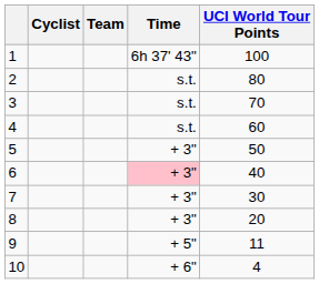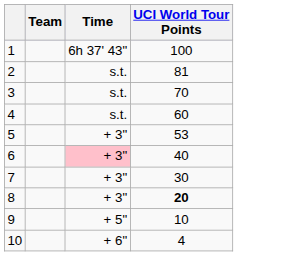- column: Cyclist
2 | UCI World Tour Points: 80 -> 81
5 | UCI World Tour Points: 50 -> 53
8 | UCI World Tour Points: normal -> bold
9 | UCI World Tour Points: 11 -> 10
